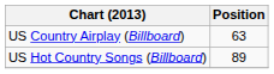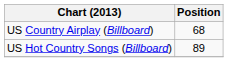US Country Airplay (Billboard) | Position: 63 -> 68
